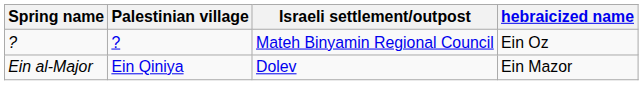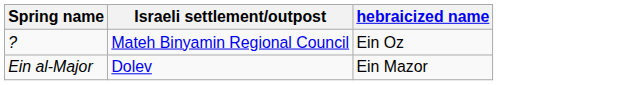- column: Palestinian village | ? | Ein Qiniya
